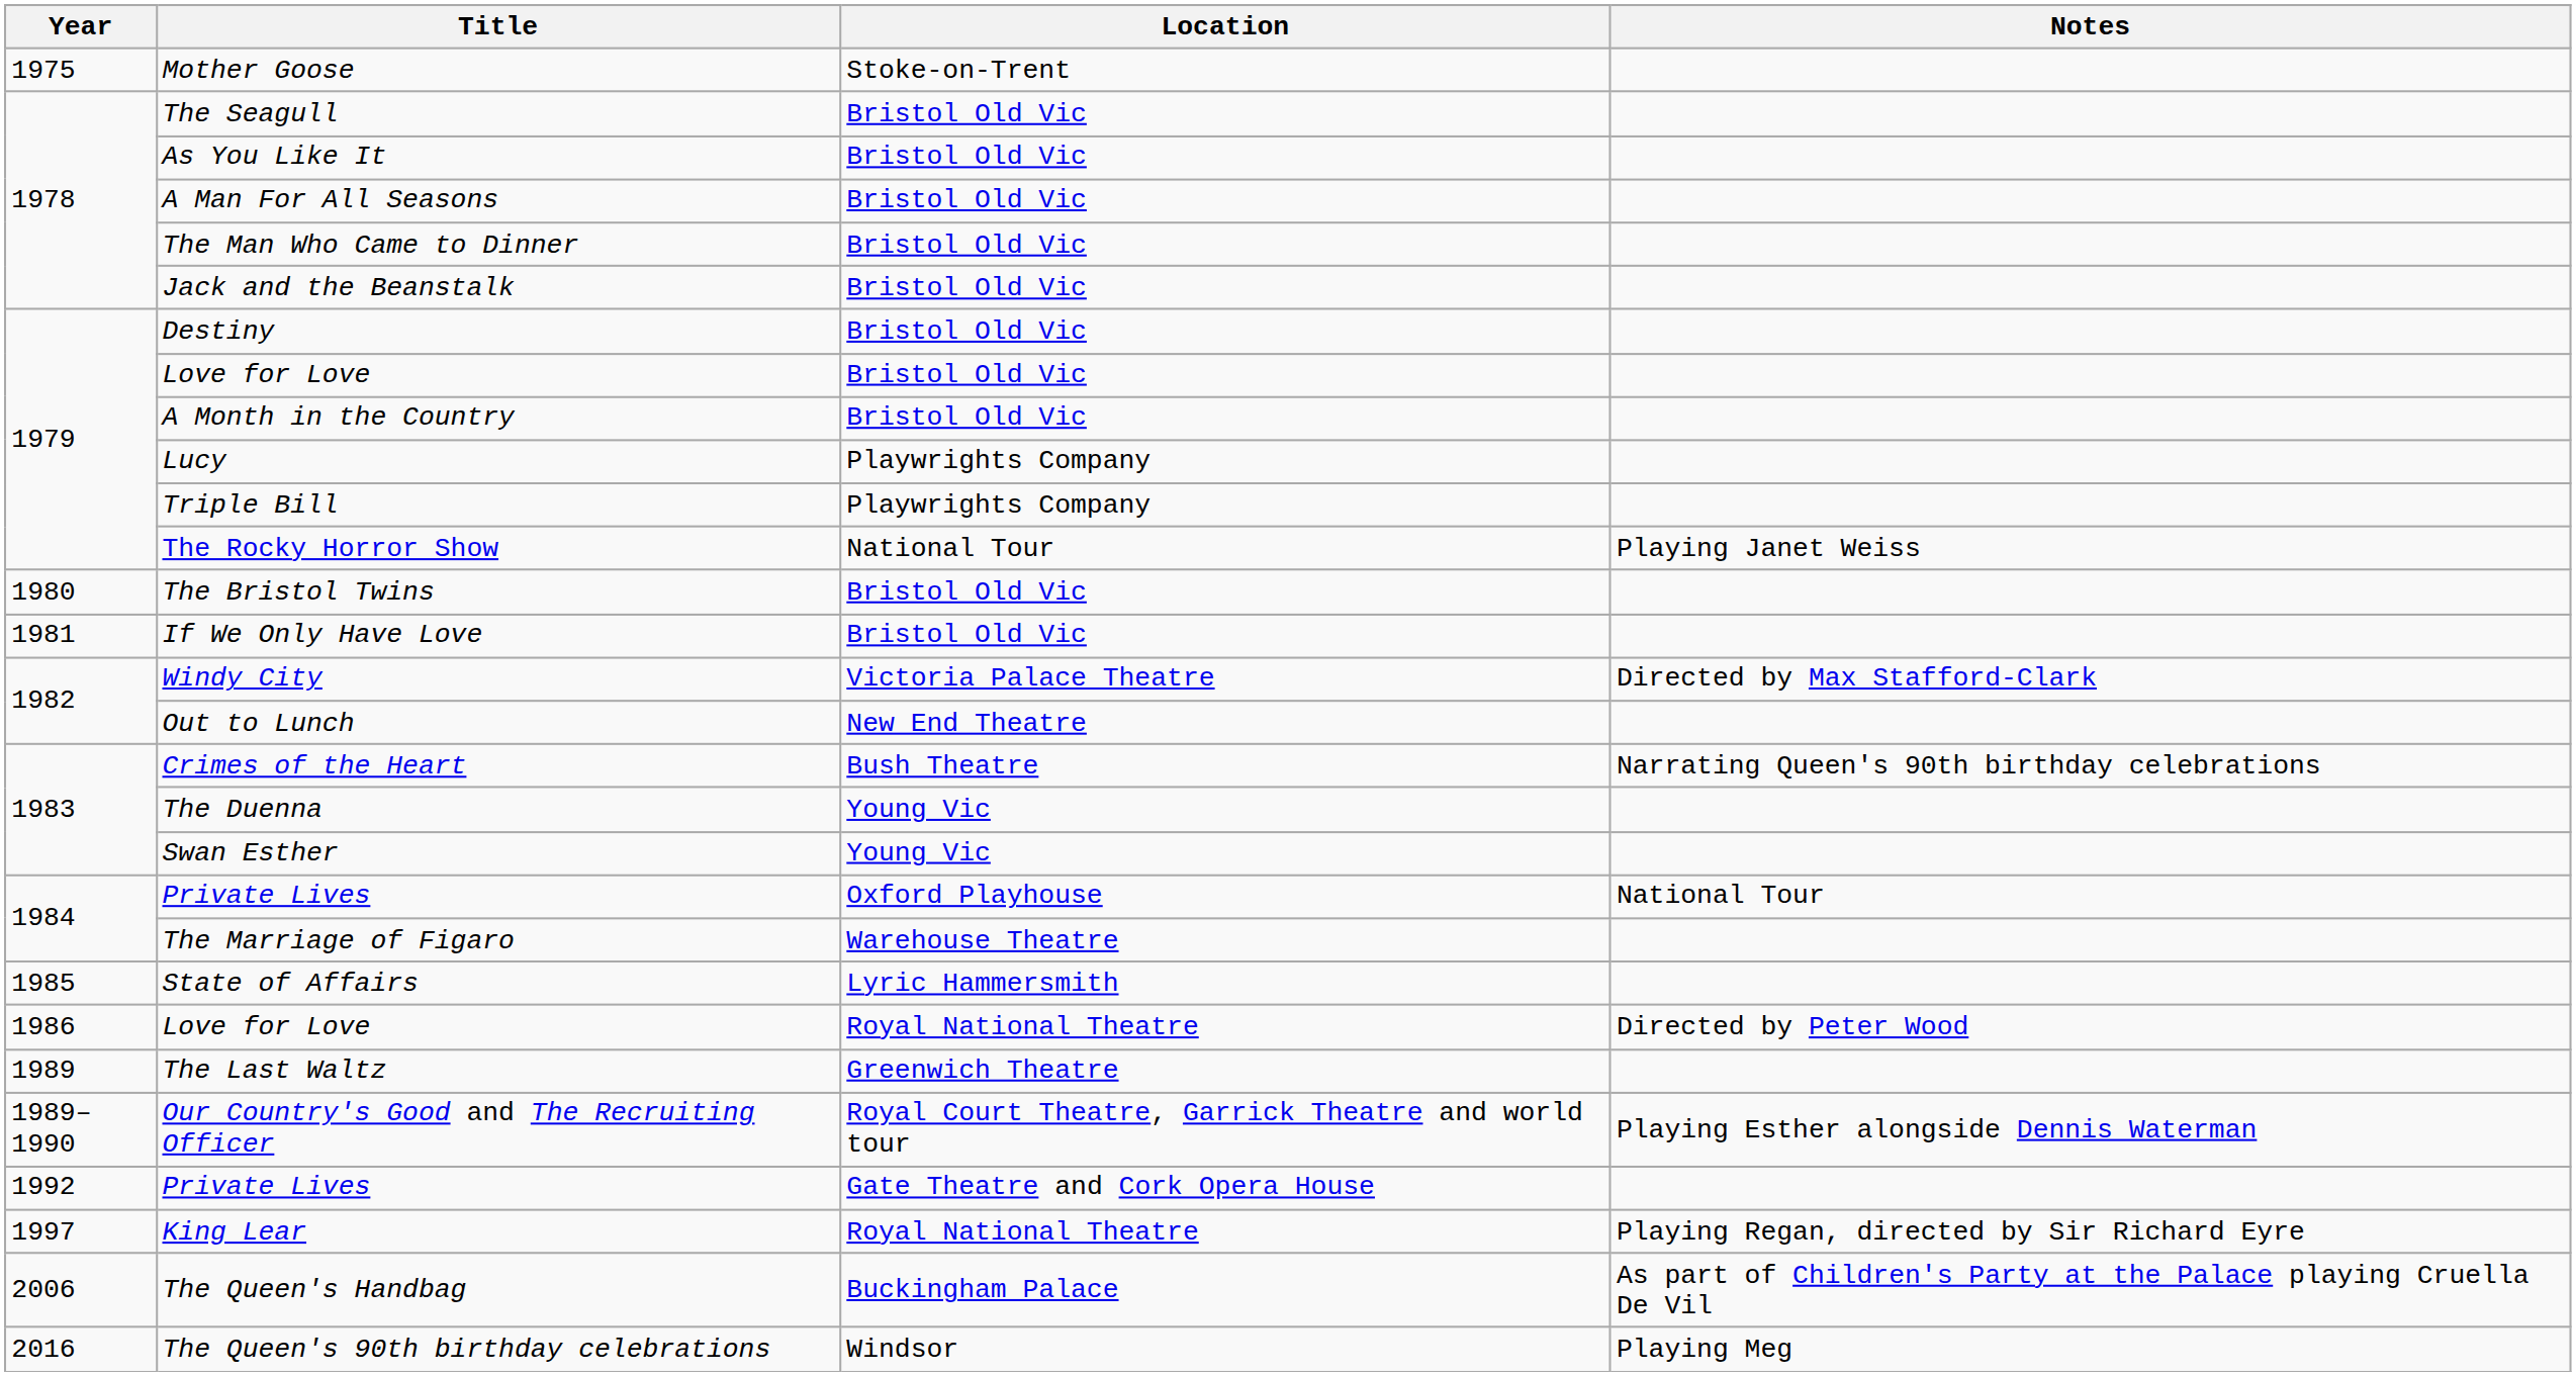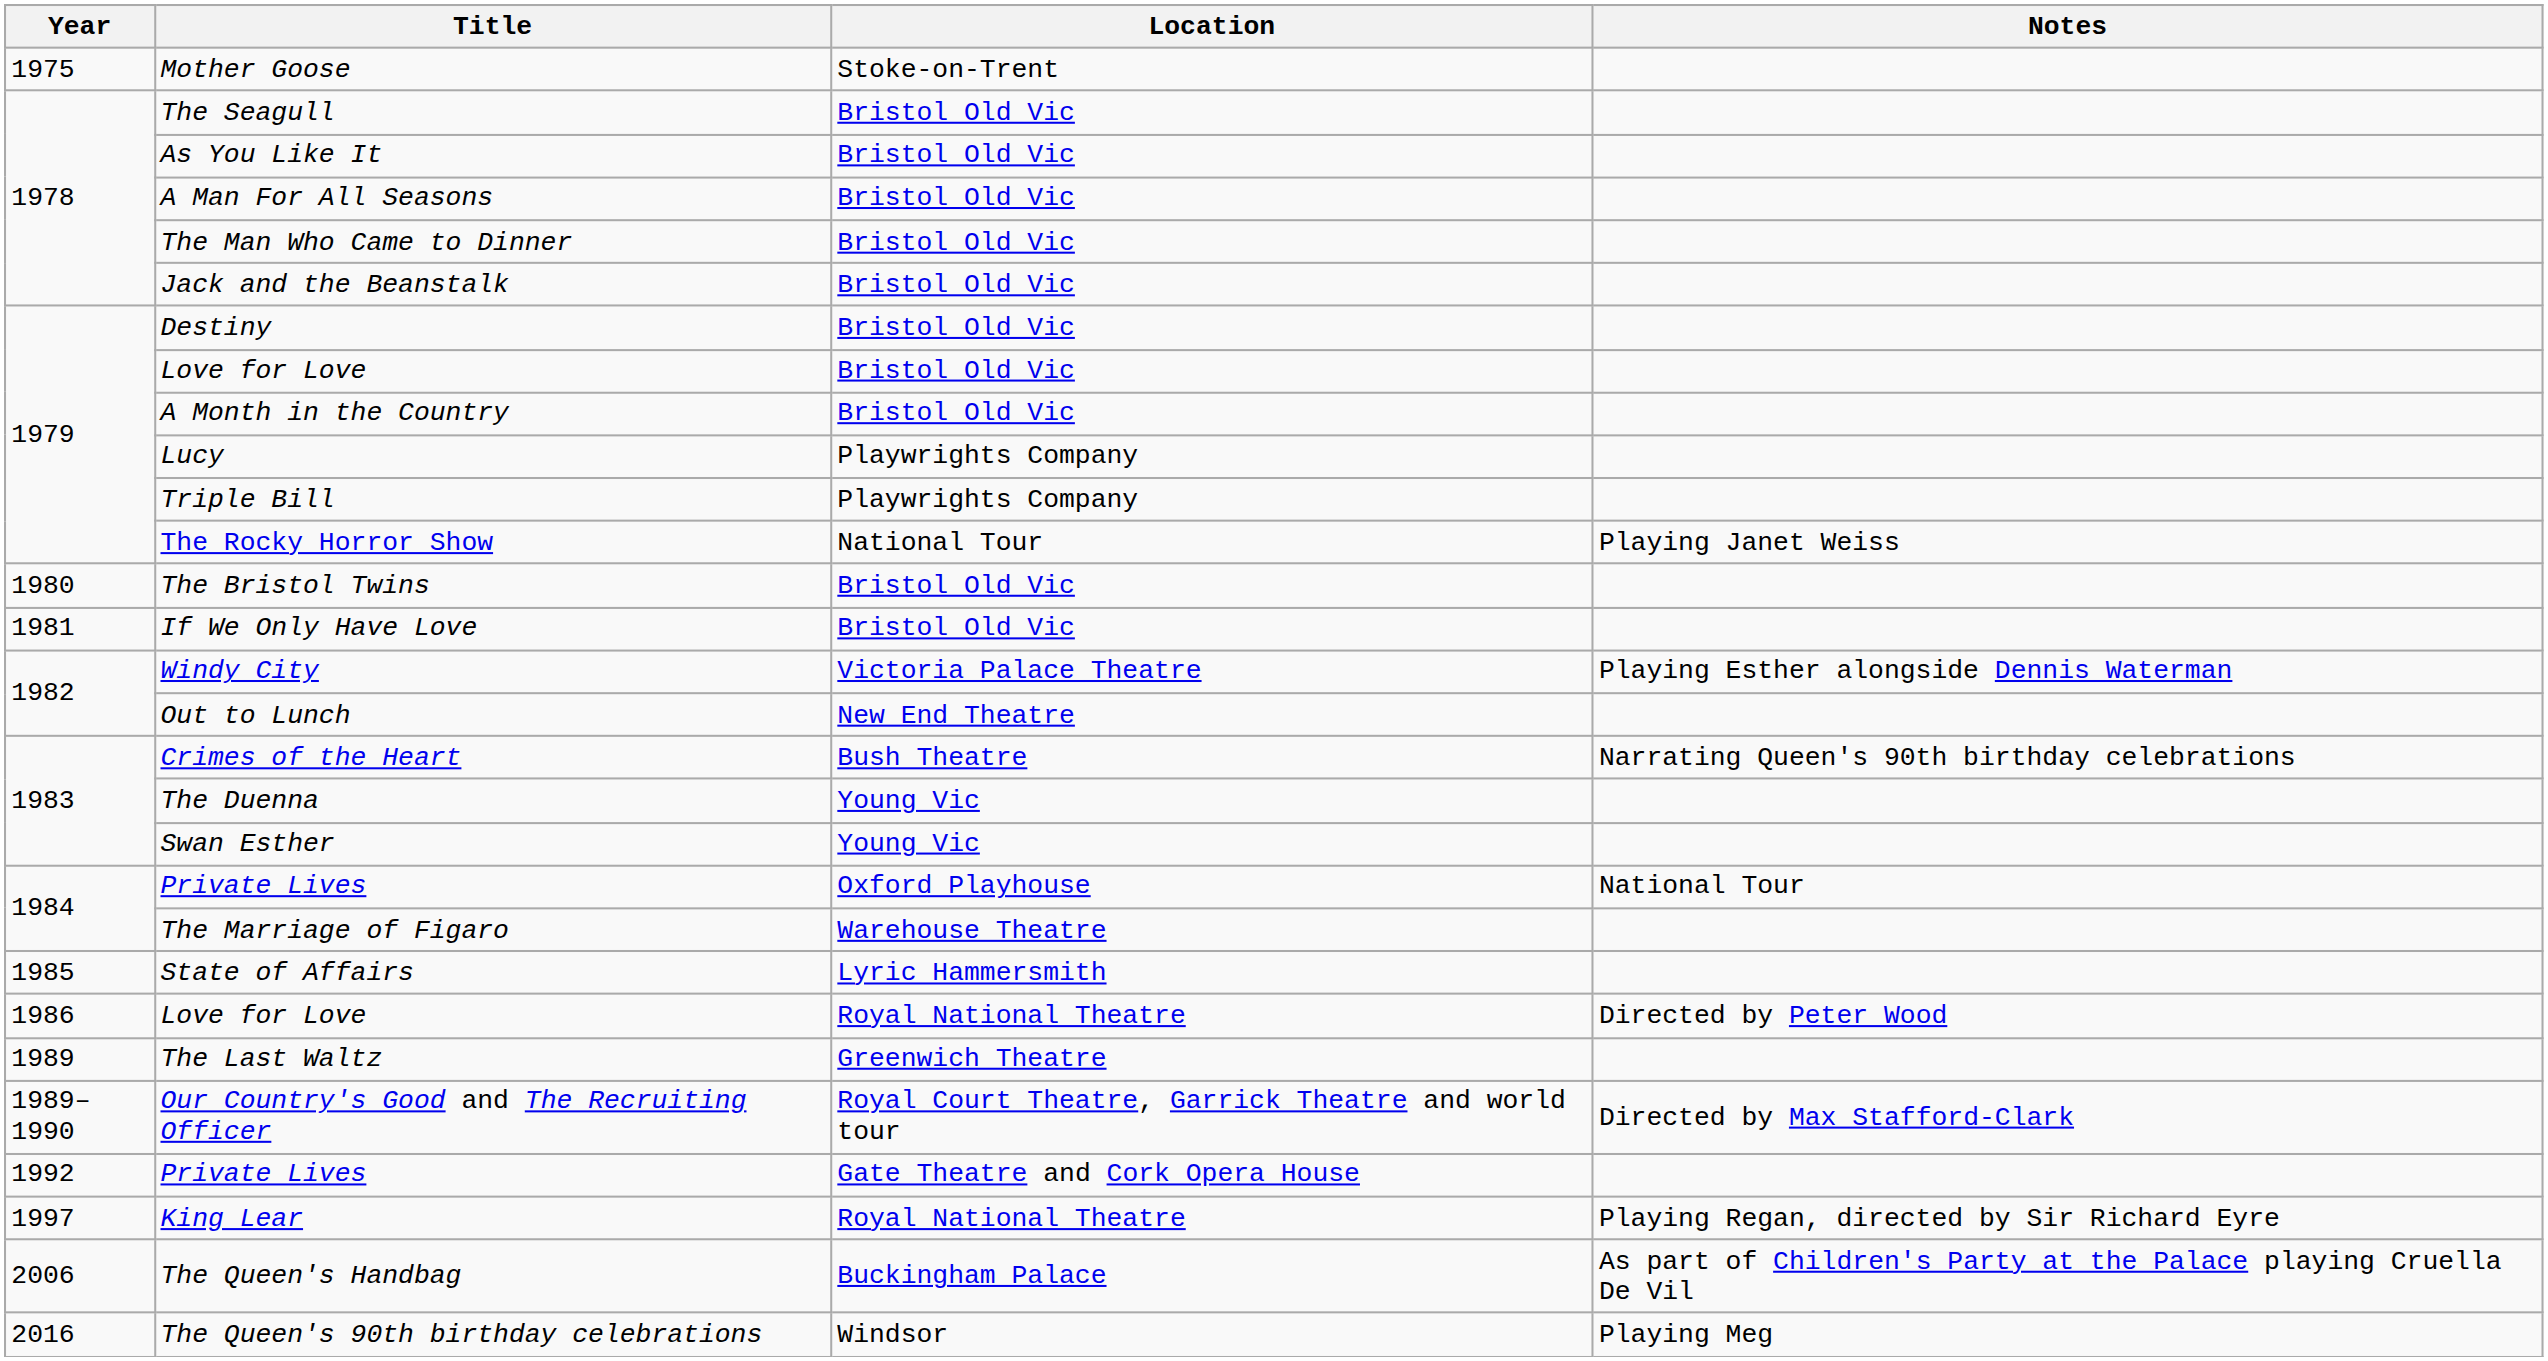Windy City | Notes: Directed by Max Stafford-Clark -> Playing Esther alongside Dennis Waterman
Our Country's Good and The Recruiting Officer | Notes: Playing Esther alongside Dennis Waterman -> Directed by Max Stafford-Clark
